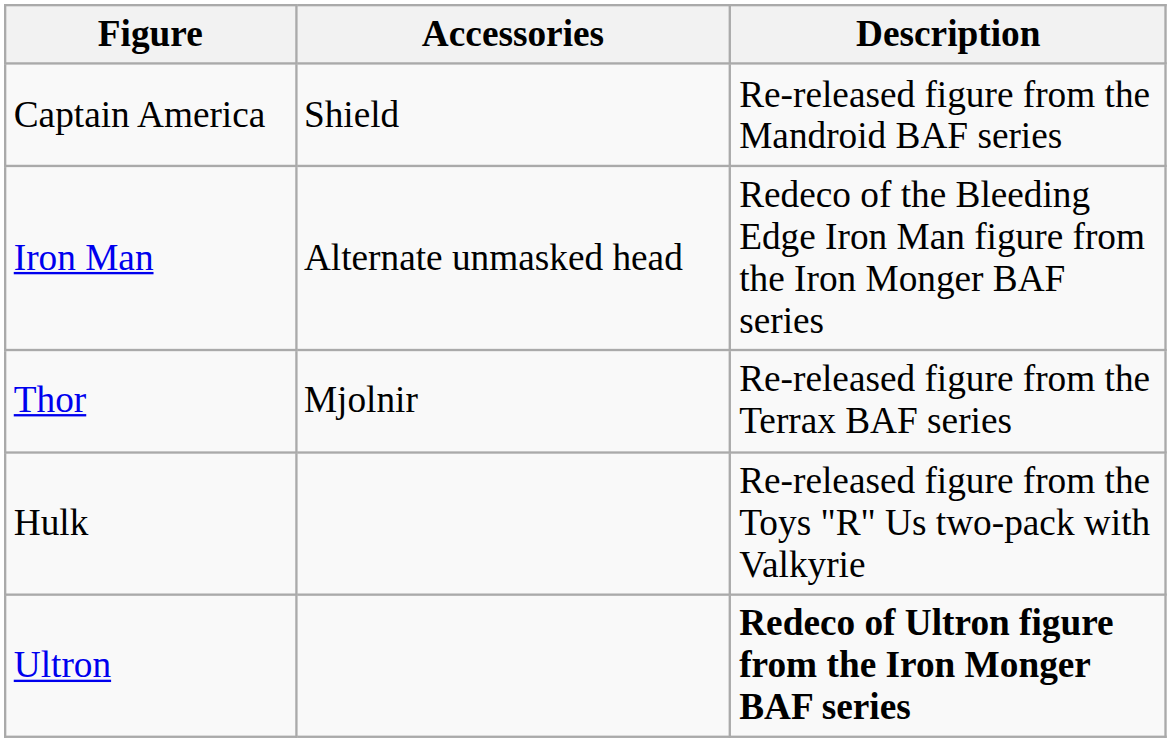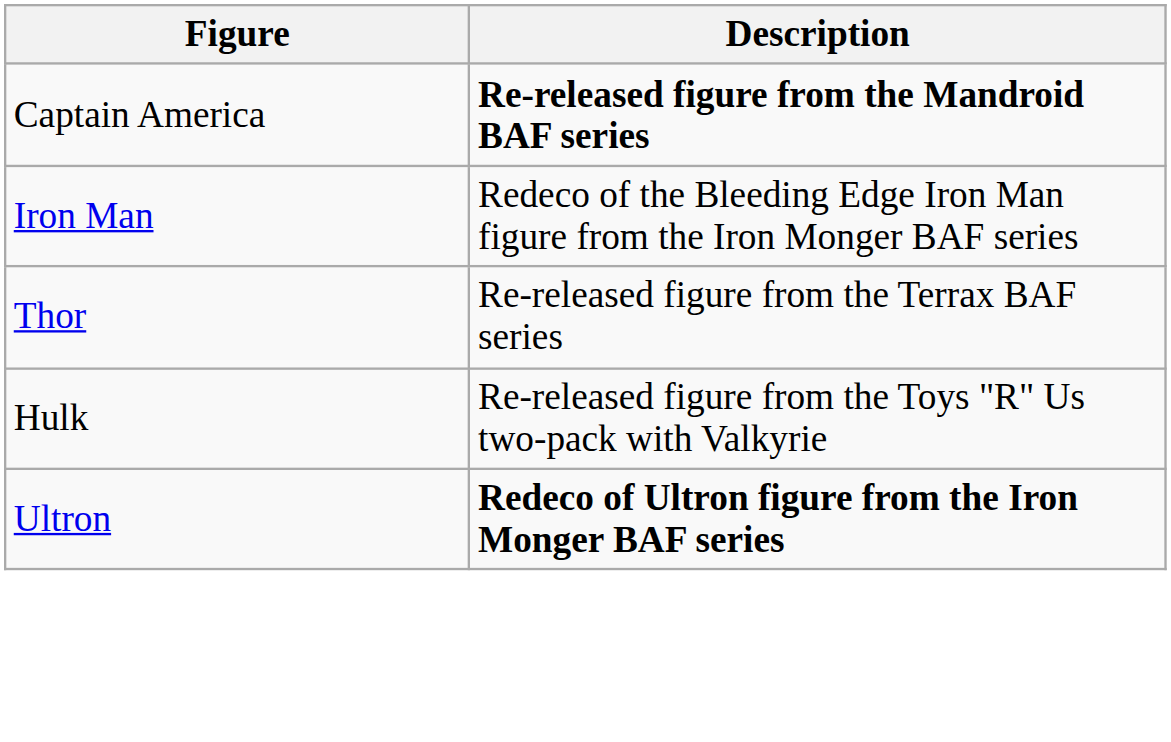- column: Accessories | Shield | Alternate unmasked head | Mjolnir
Captain America | Description: normal -> bold
